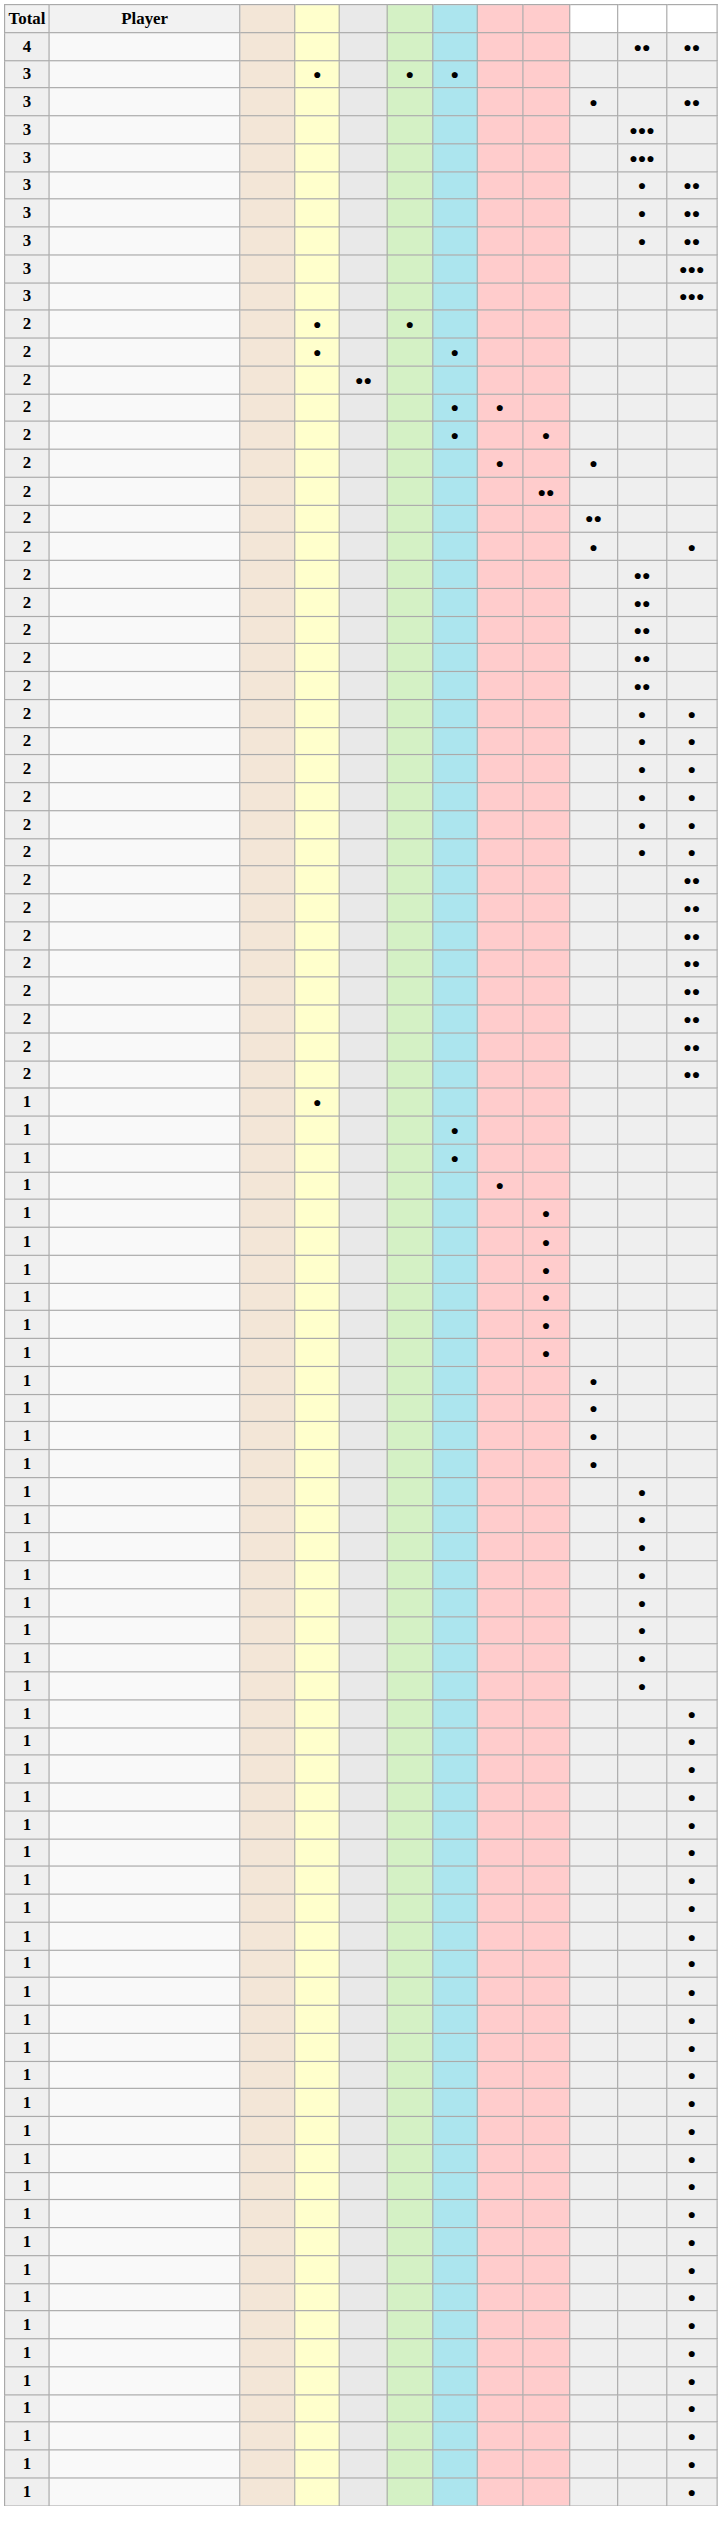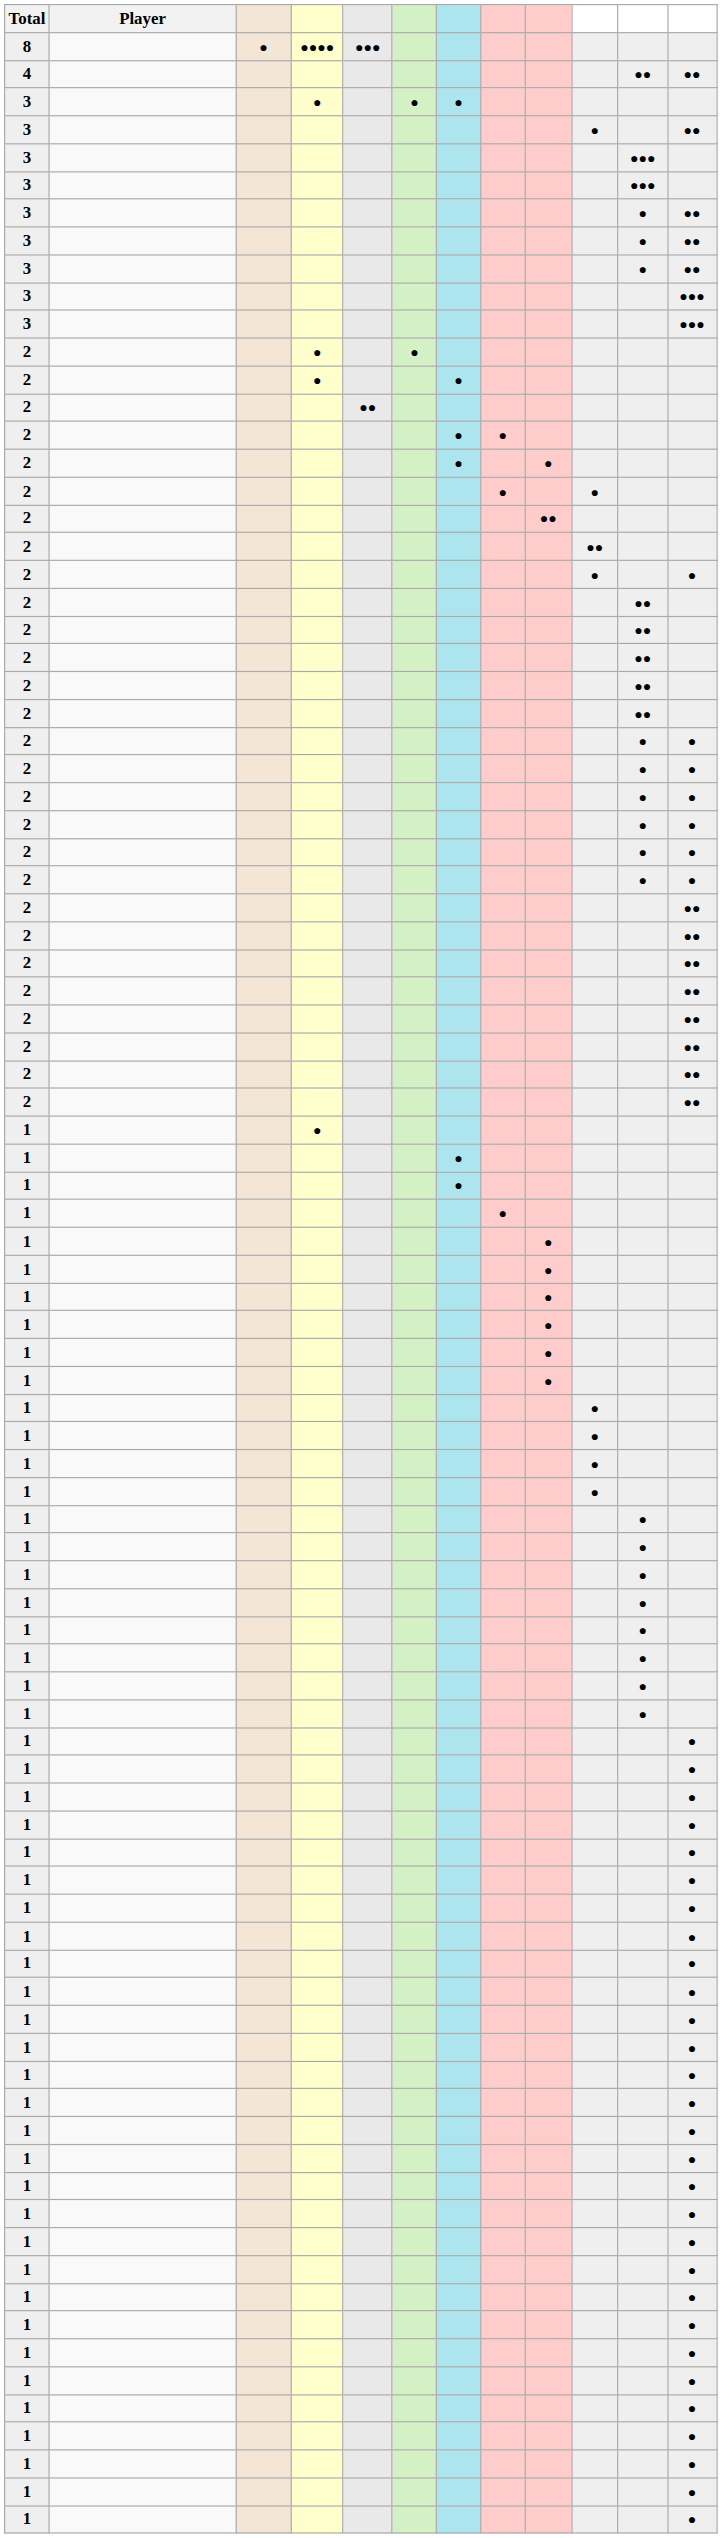+ row: 8 | ● | ●●●● | ●●●
